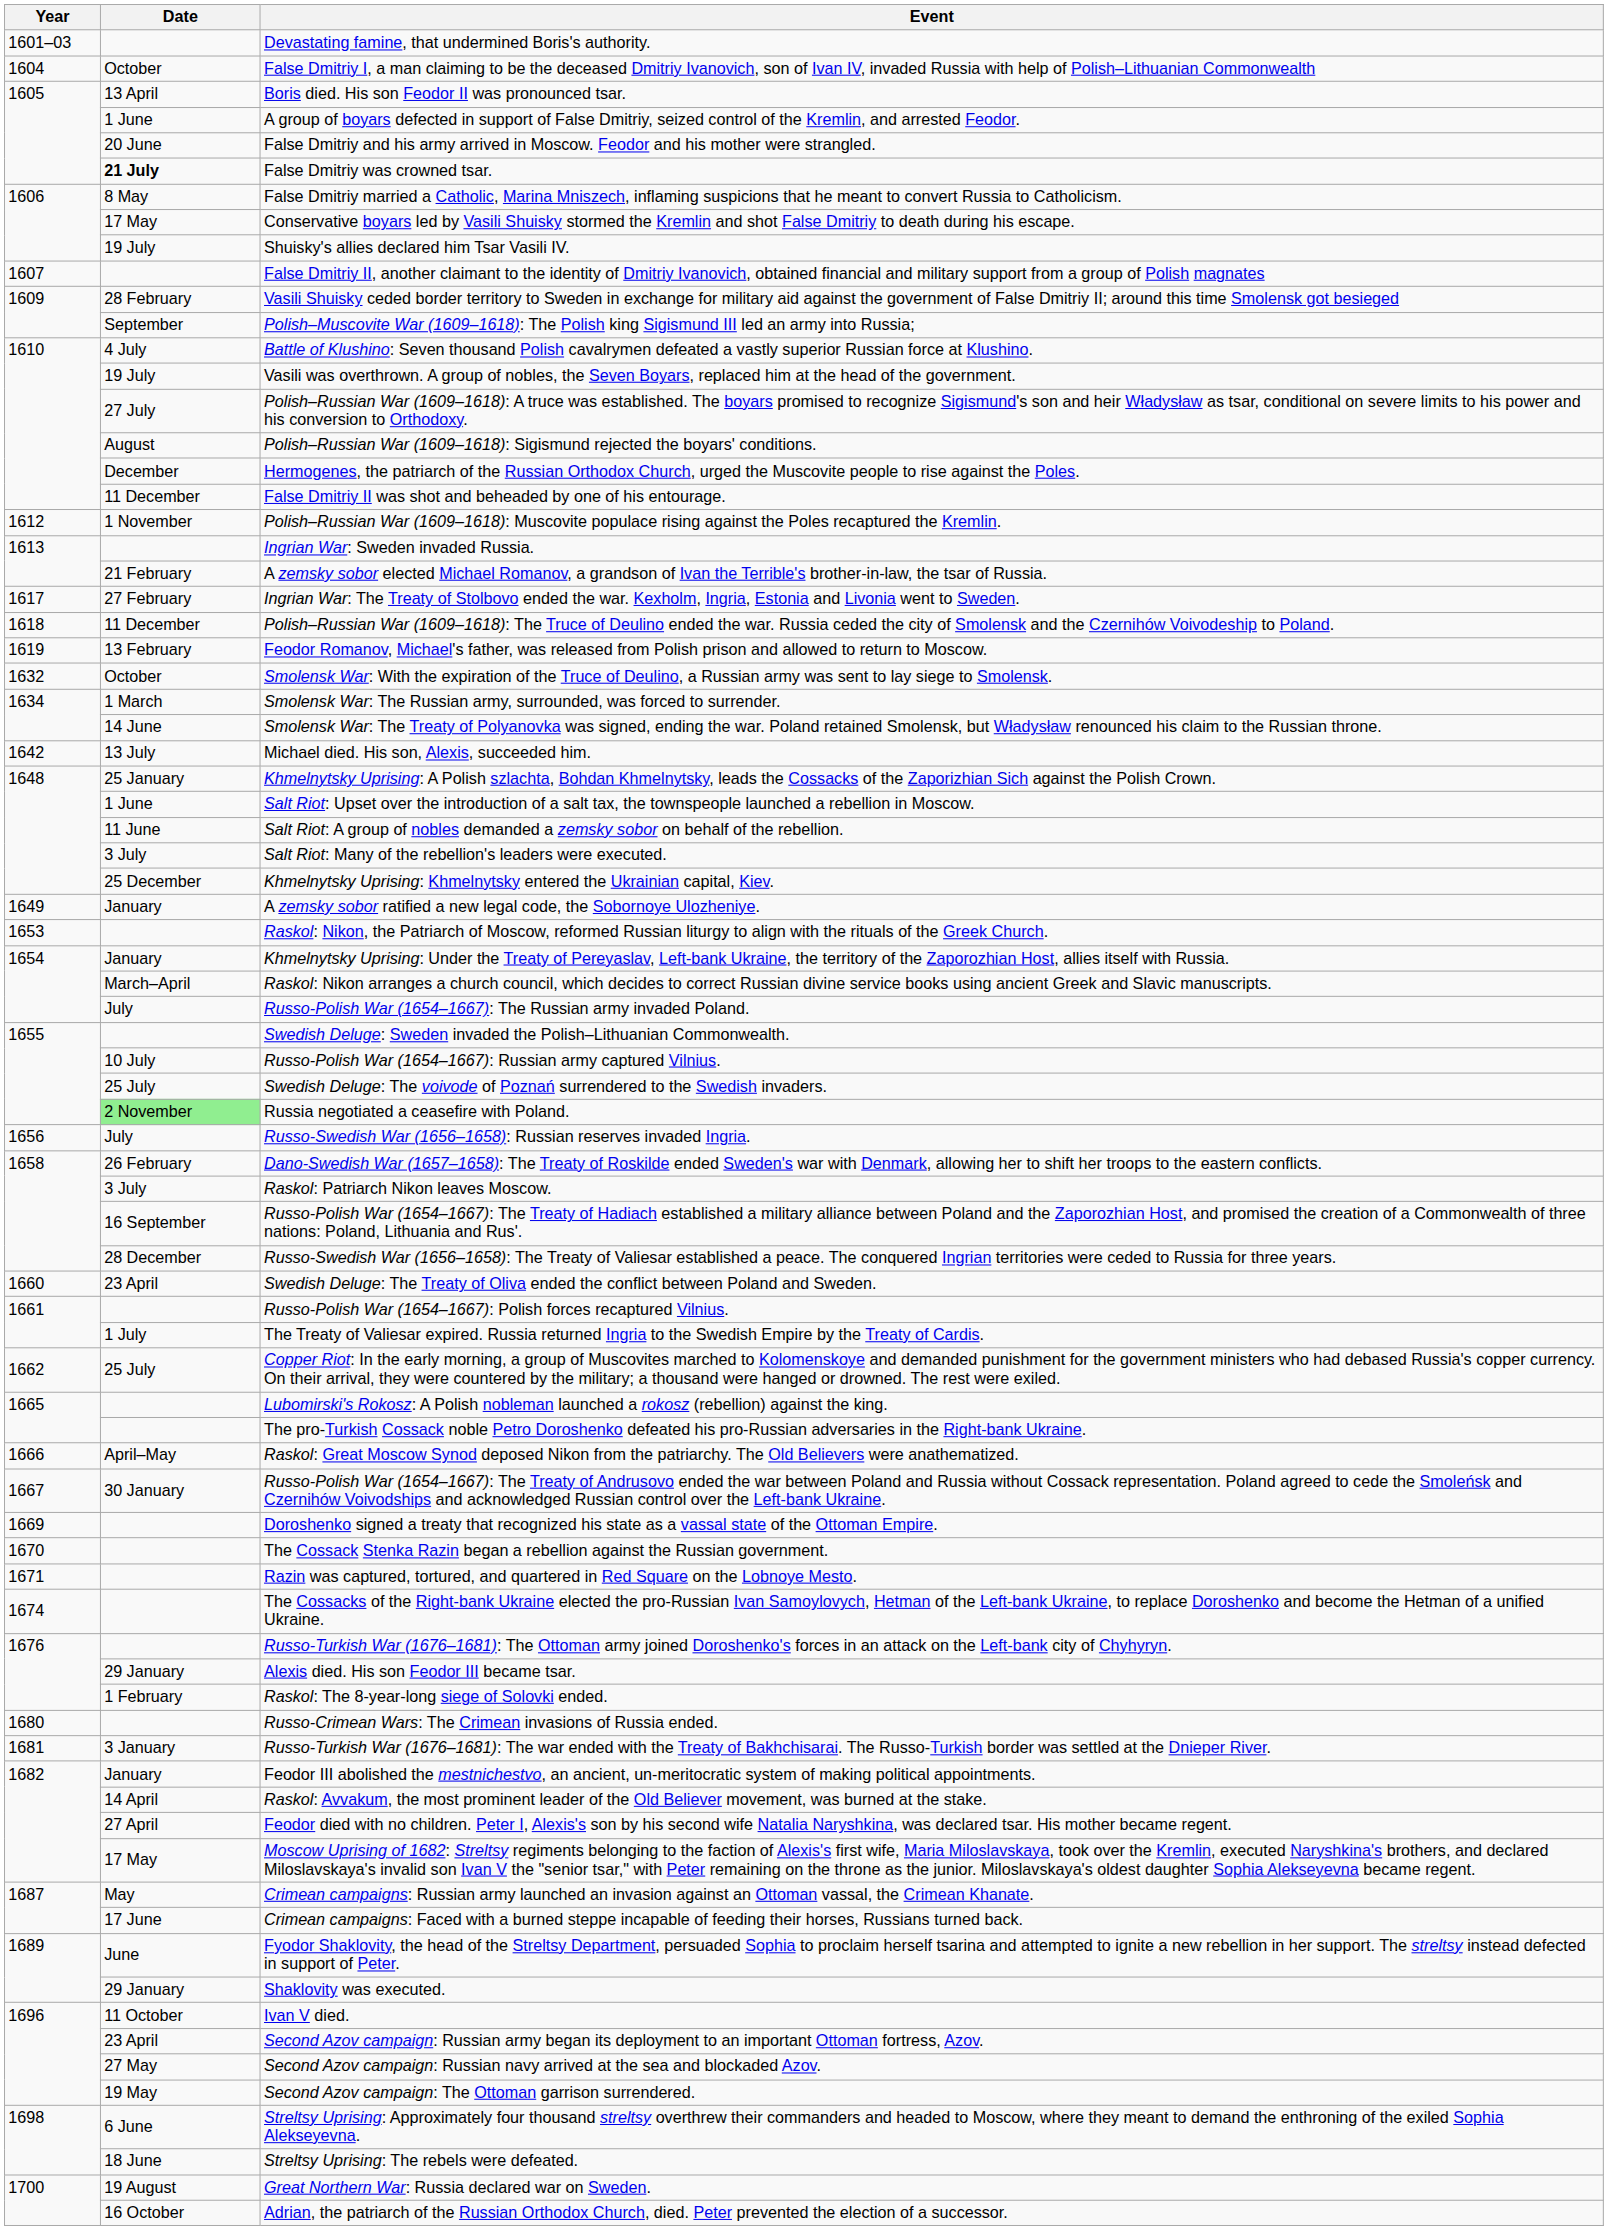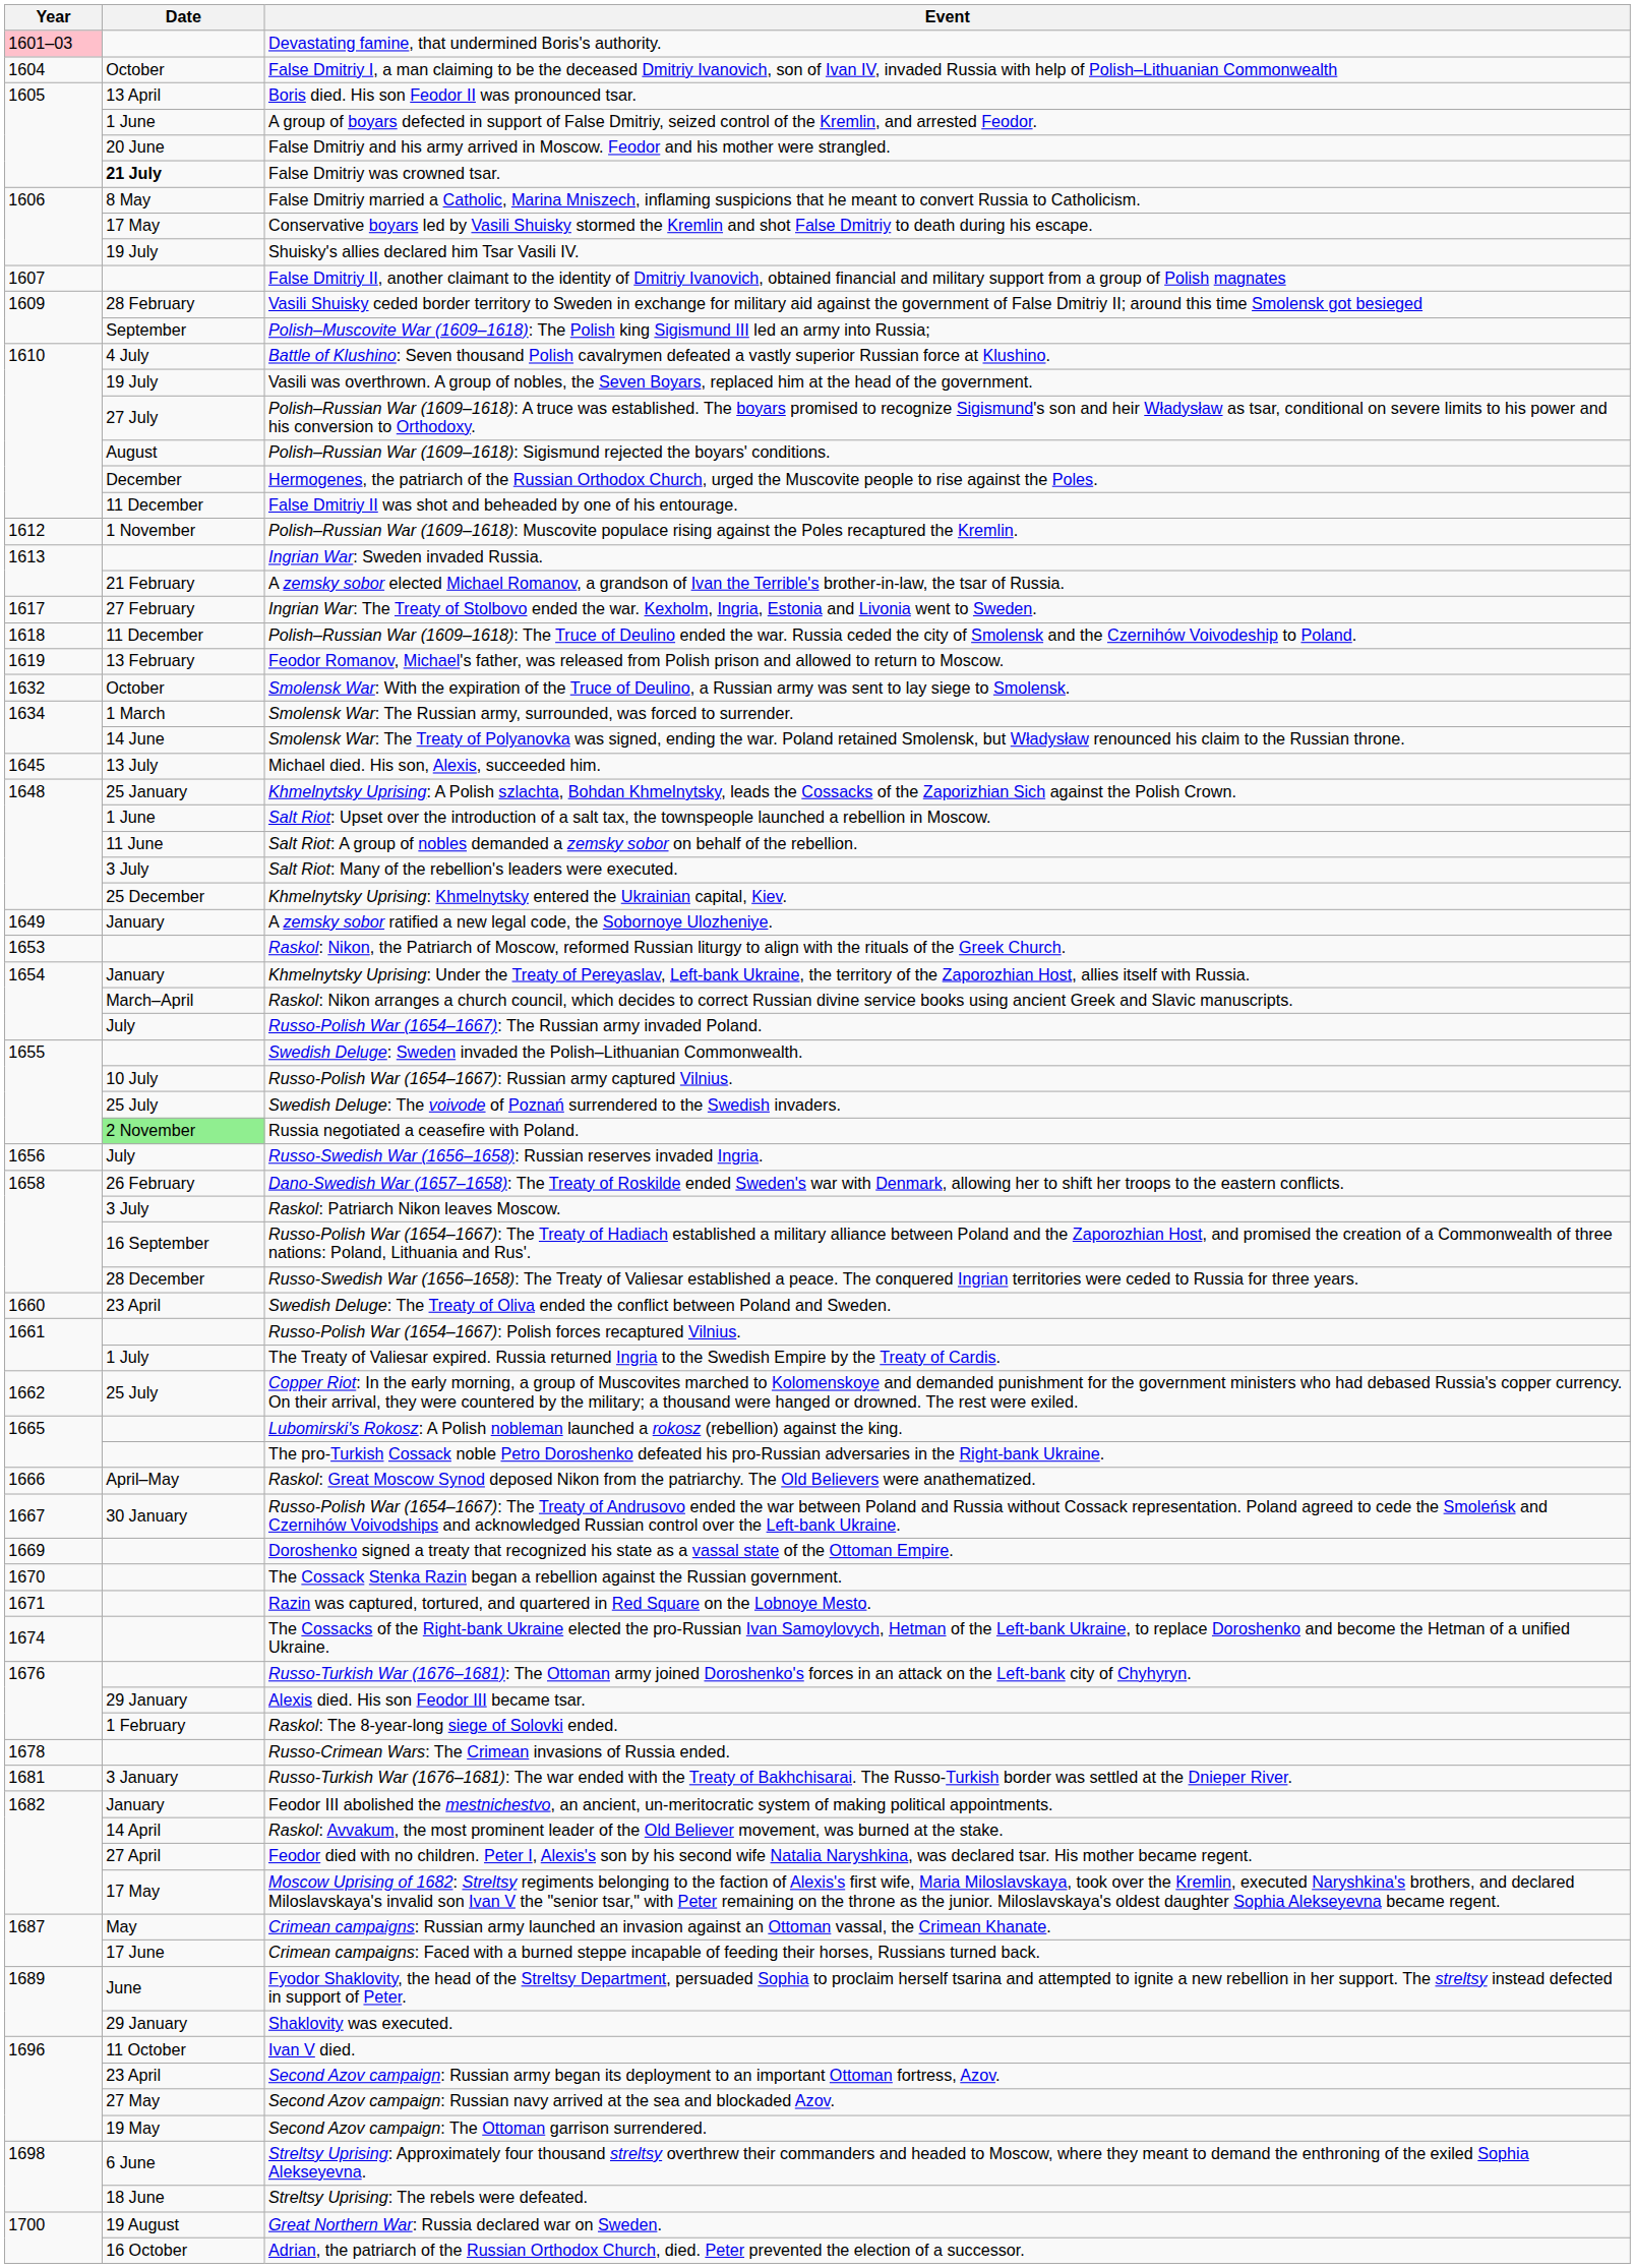Devastating famine, that undermined Boris's authority. | Year: no background -> pink background
Michael died. His son, Alexis, succeeded him. | Year: 1642 -> 1645
Russo-Crimean Wars: The Crimean invasions of Russia ended. | Year: 1680 -> 1678
